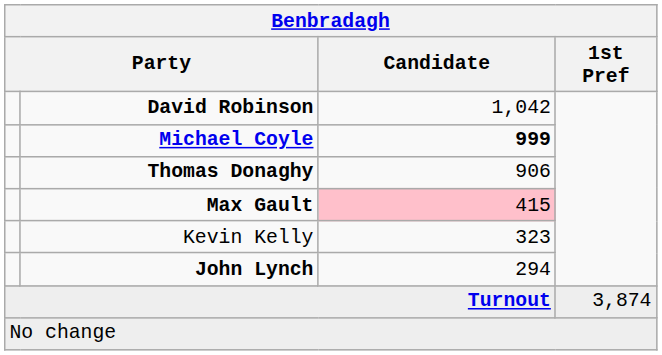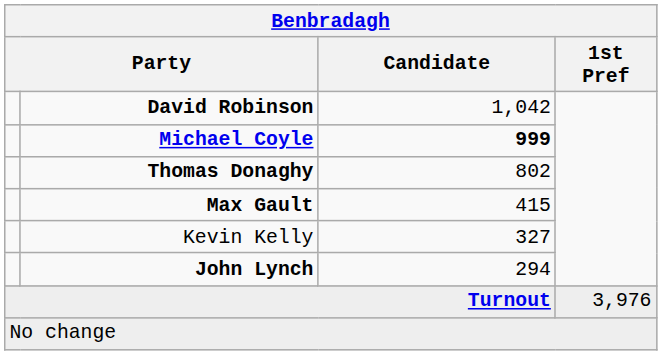Thomas Donaghy | Candidate: 906 -> 802
Max Gault | Candidate: pink background -> no background
Kevin Kelly | Candidate: 323 -> 327
Turnout | 1st Pref: 3,874 -> 3,976
